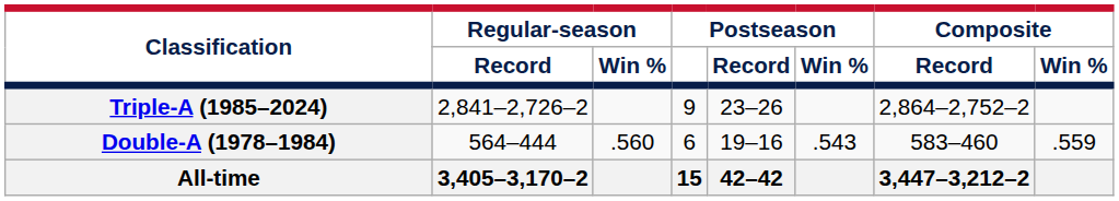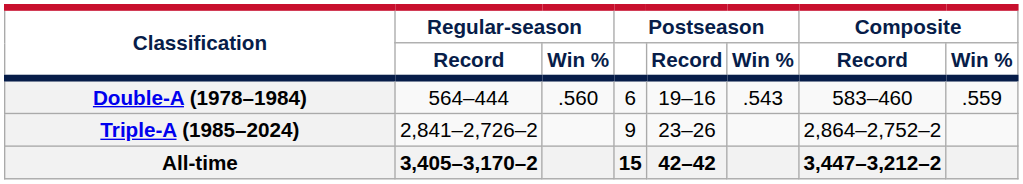rows swapped: Double-A (1978–1984) <-> Triple-A (1985–2024)
